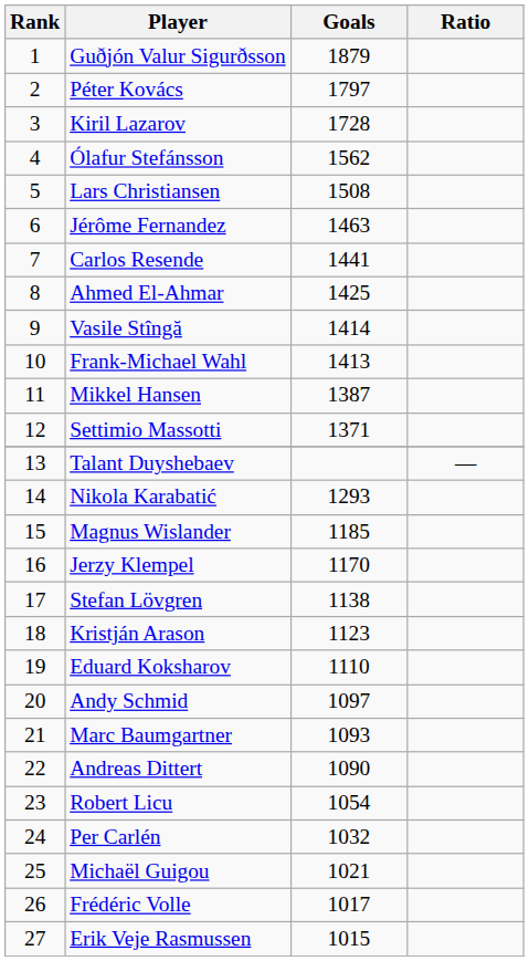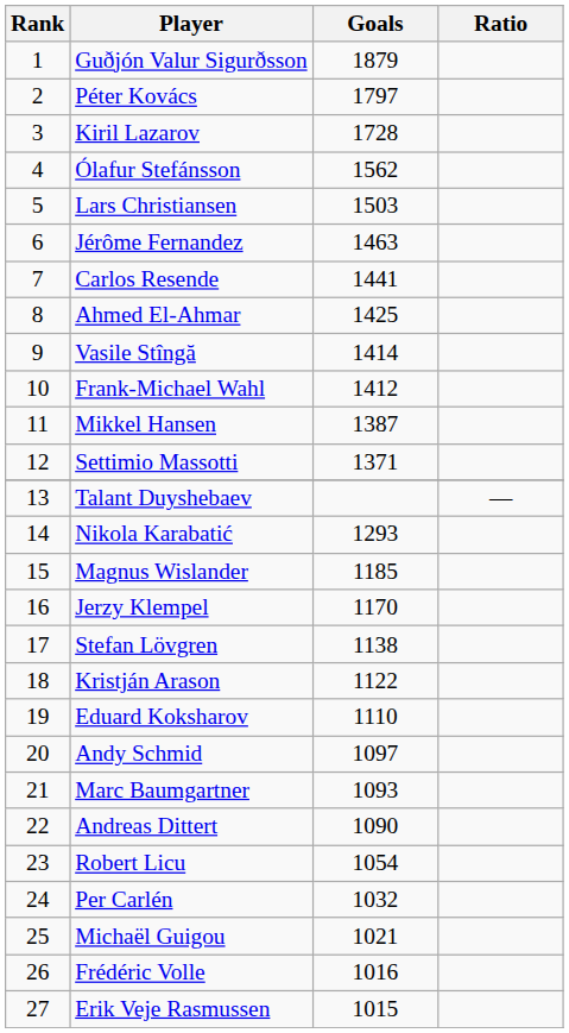Lars Christiansen | Goals: 1508 -> 1503
Frank-Michael Wahl | Goals: 1413 -> 1412
Kristján Arason | Goals: 1123 -> 1122
Frédéric Volle | Goals: 1017 -> 1016
